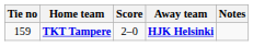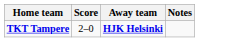- column: Tie no | 159
